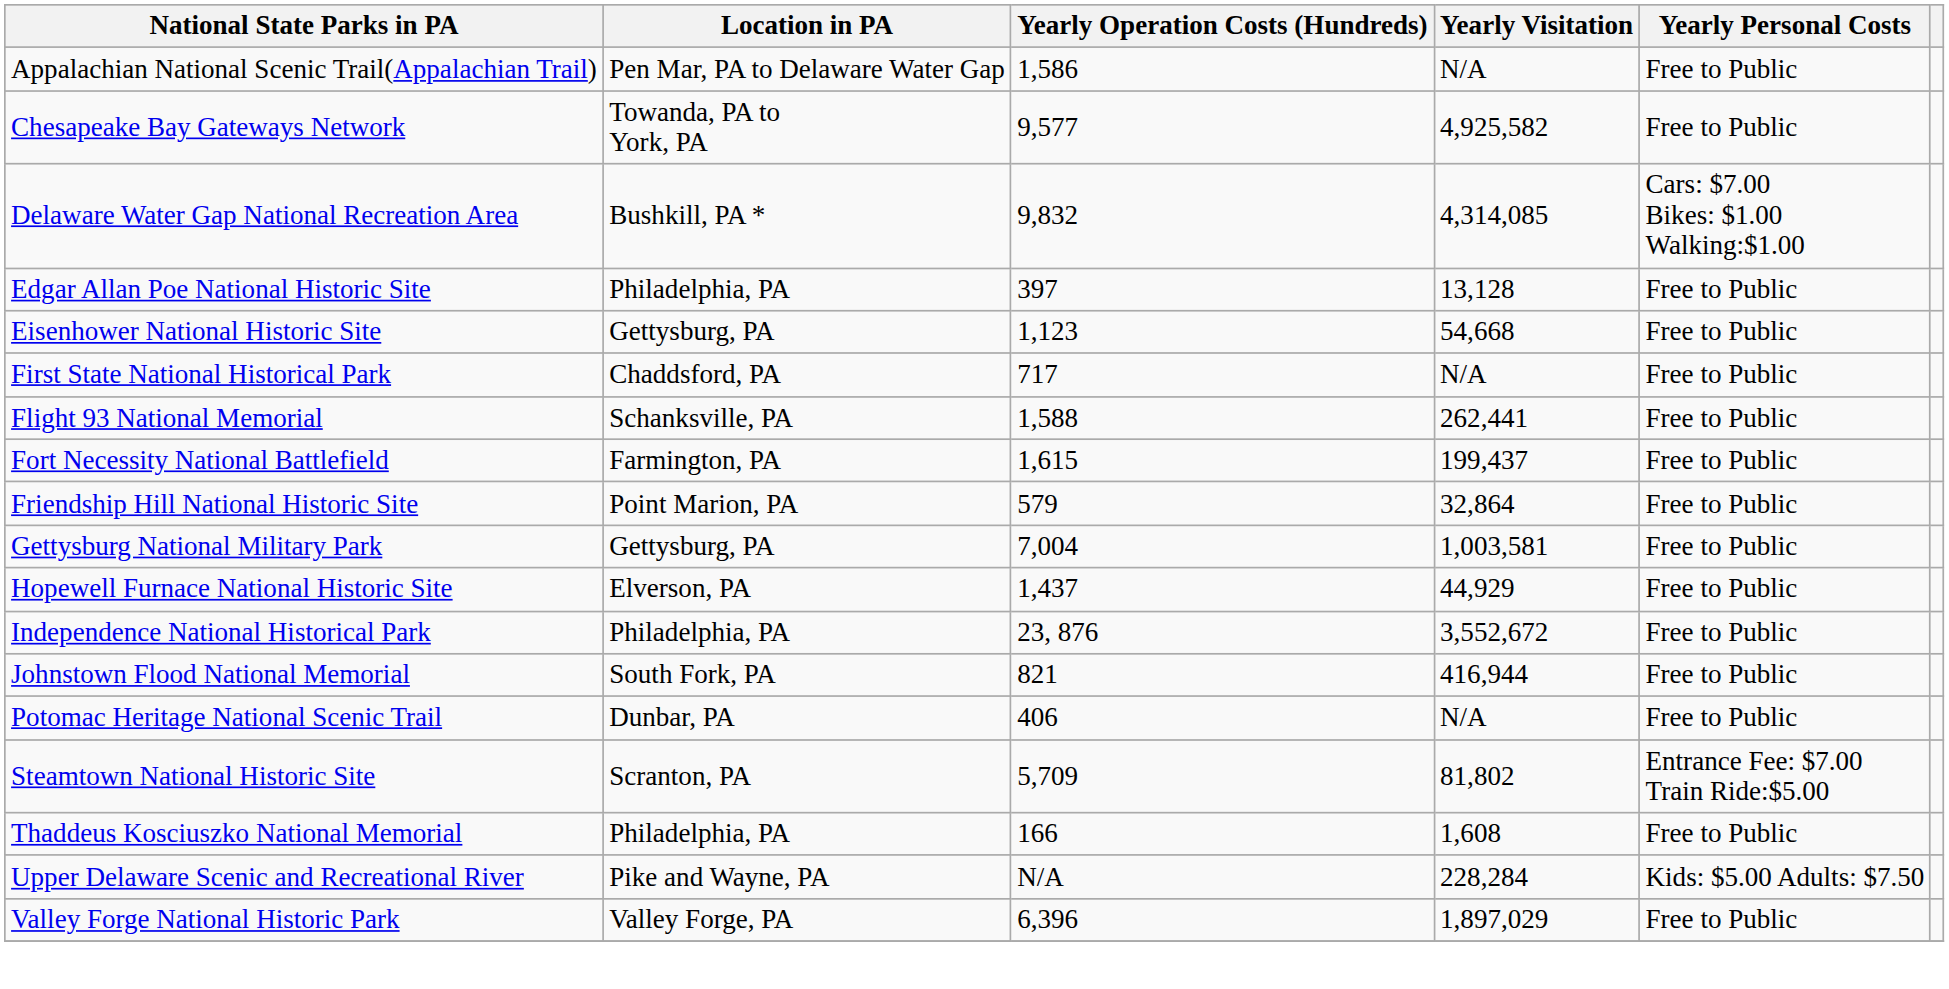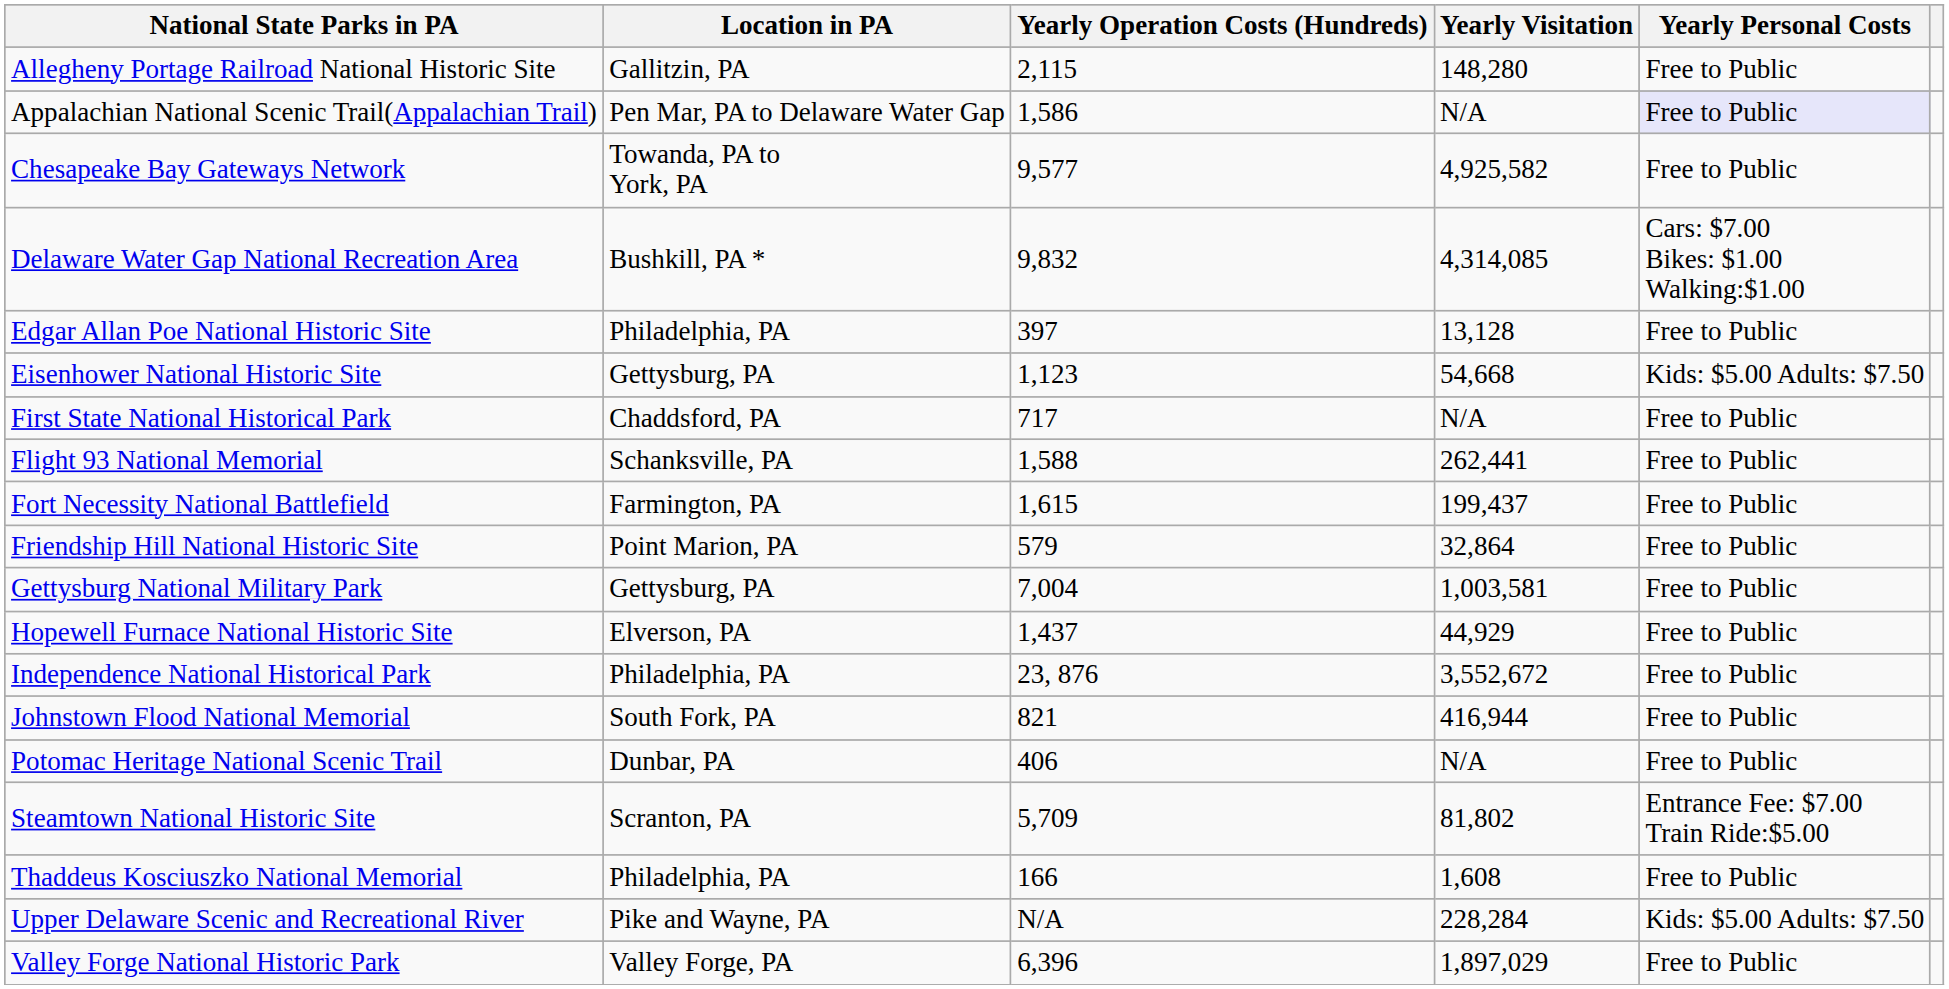+ row: Allegheny Portage Railroad National Historic Site | Gallitzin, PA | 2,115 | 148,280 | Free to Public
Appalachian National Scenic Trail(Appalachian Trail) | Yearly Personal Costs: no background -> lavender background
Eisenhower National Historic Site | Yearly Personal Costs: Free to Public -> Kids: $5.00 Adults: $7.50
